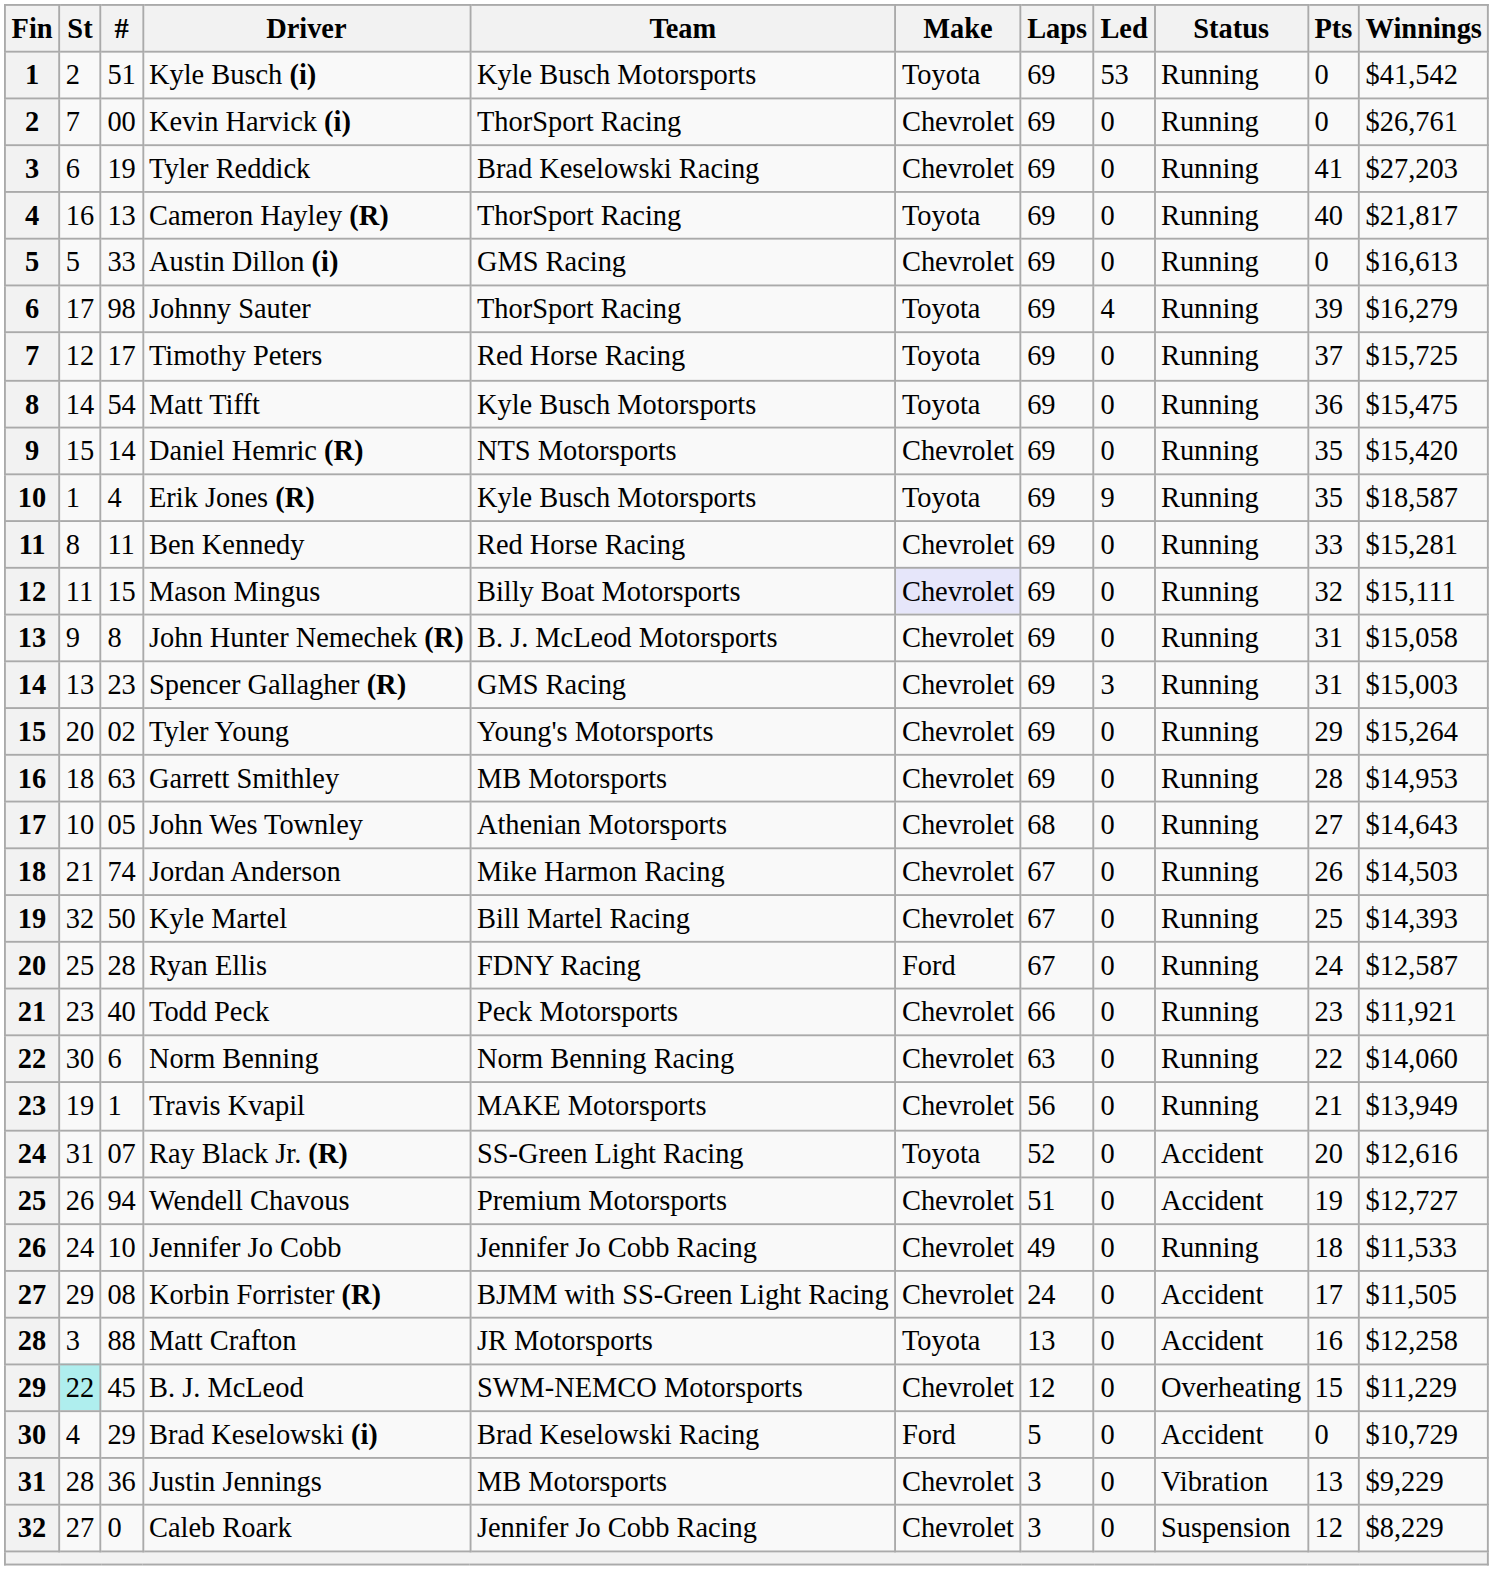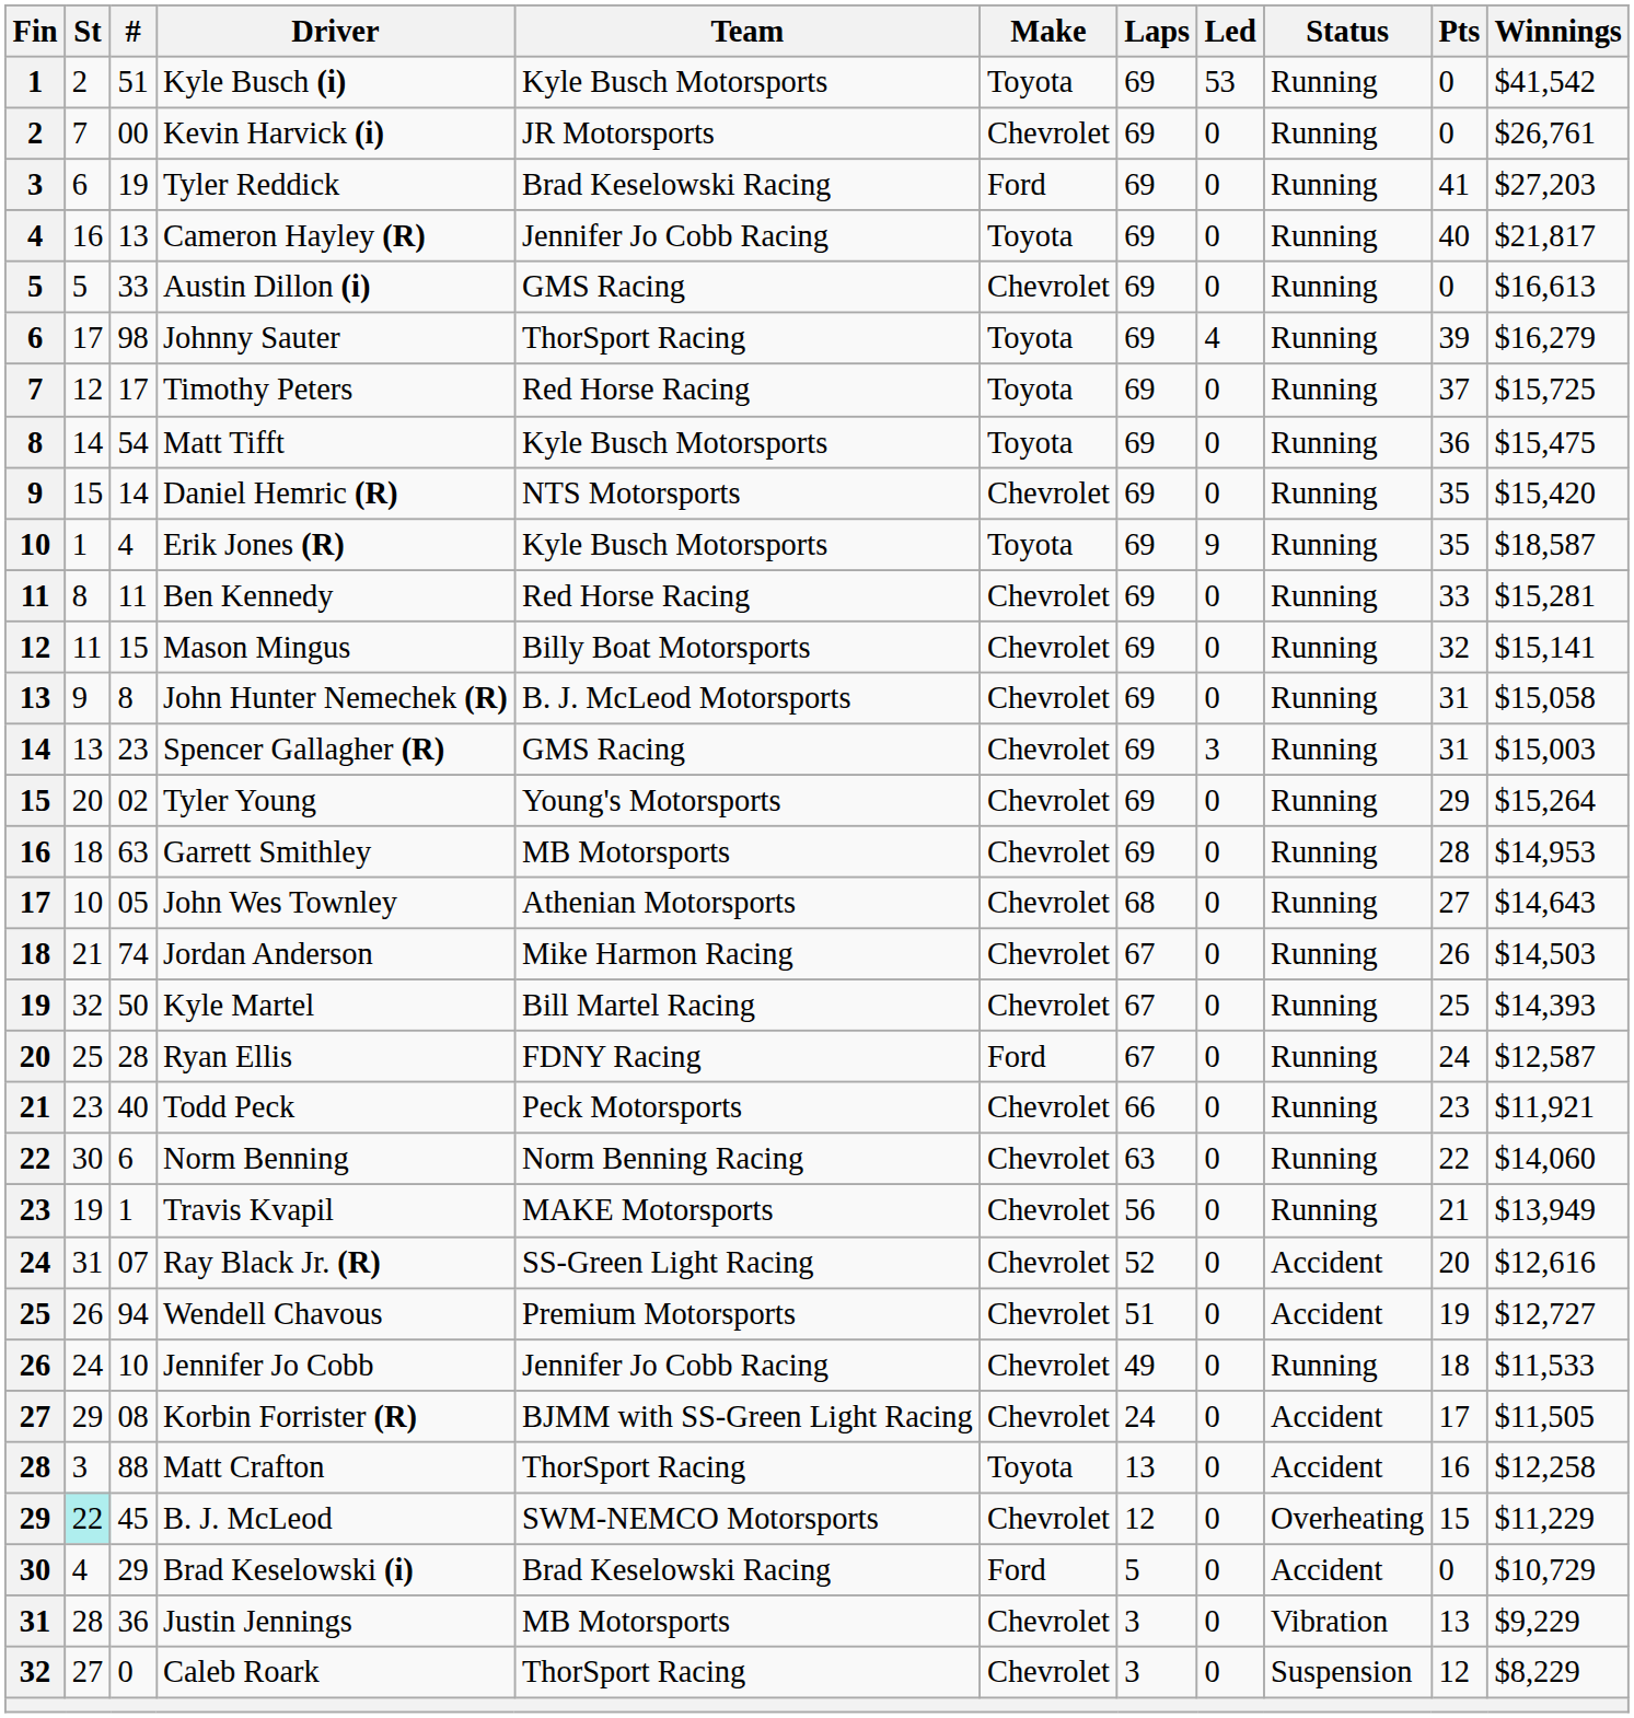Kevin Harvick (i) | Team: ThorSport Racing -> JR Motorsports
Tyler Reddick | Make: Chevrolet -> Ford
Cameron Hayley (R) | Team: ThorSport Racing -> Jennifer Jo Cobb Racing
Mason Mingus | Make: lavender background -> no background
Mason Mingus | Winnings: $15,111 -> $15,141
Ray Black Jr. (R) | Make: Toyota -> Chevrolet
Matt Crafton | Team: JR Motorsports -> ThorSport Racing
Caleb Roark | Team: Jennifer Jo Cobb Racing -> ThorSport Racing
